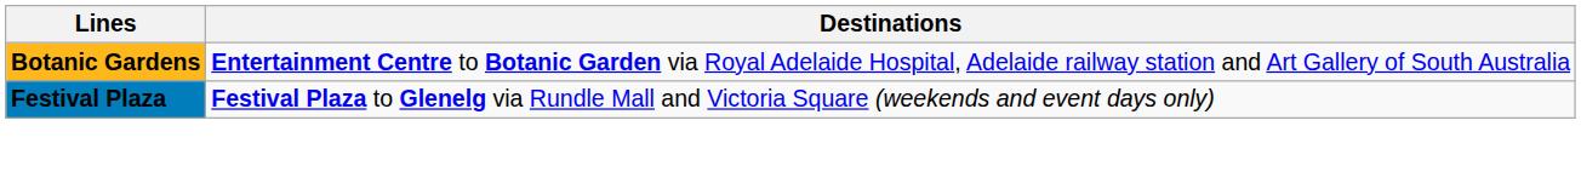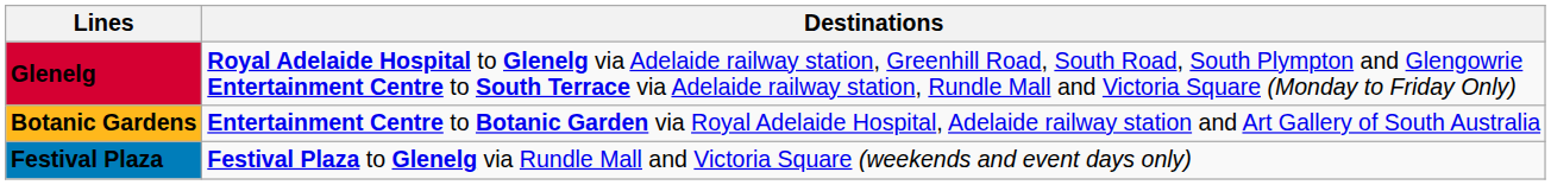+ row: Glenelg | Royal Adelaide Hospital to Glenelg via Adelaide railway station, Greenhill Road, South Road, South Plympton and Glengowrie Entertainment Centre to South Terrace via Adelaide railway station, Rundle Mall and Victoria Square (Monday to Friday Only)
